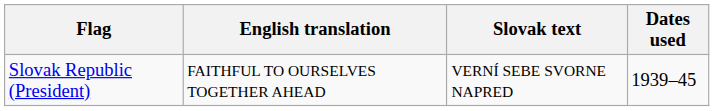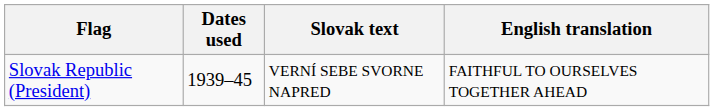columns swapped: Dates used <-> English translation
